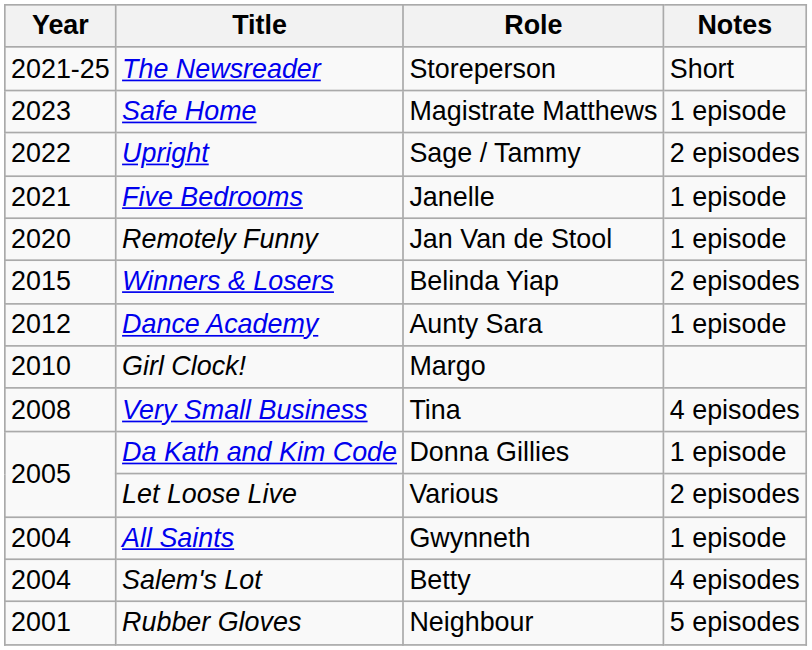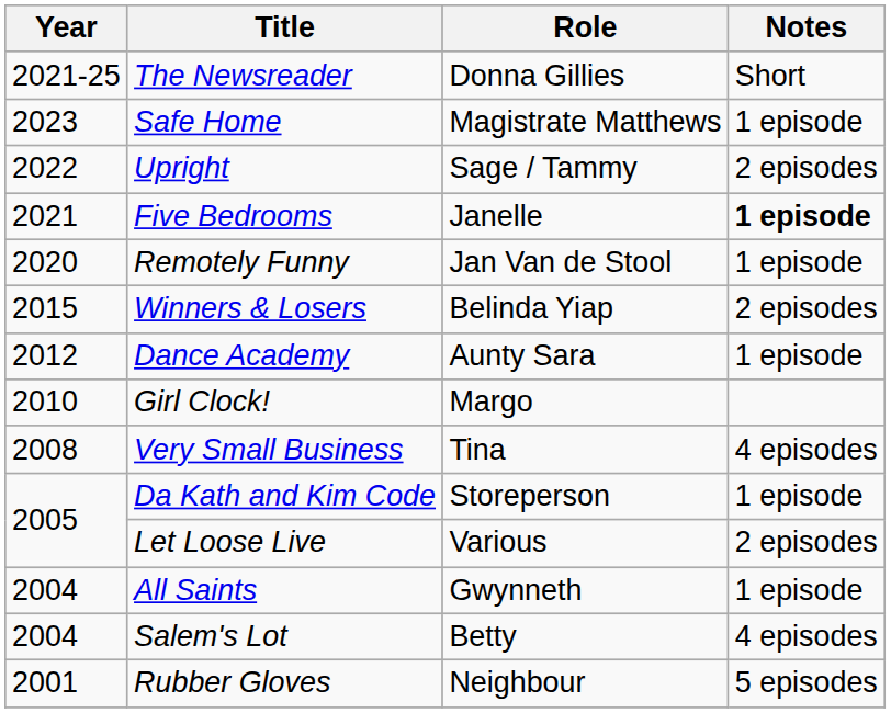The Newsreader | Role: Storeperson -> Donna Gillies
Five Bedrooms | Notes: normal -> bold
Da Kath and Kim Code | Role: Donna Gillies -> Storeperson
